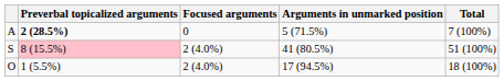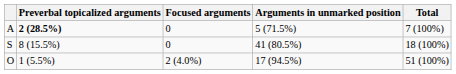S | Preverbal topicalized arguments: pink background -> no background
S | Focused arguments: 2 (4.0%) -> 0
S | Total: 51 (100%) -> 18 (100%)
O | Total: 18 (100%) -> 51 (100%)
